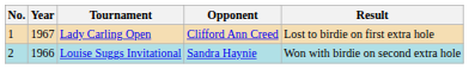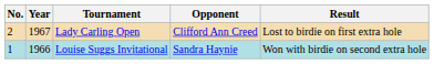Lady Carling Open | No.: 1 -> 2
Louise Suggs Invitational | No.: 2 -> 1
